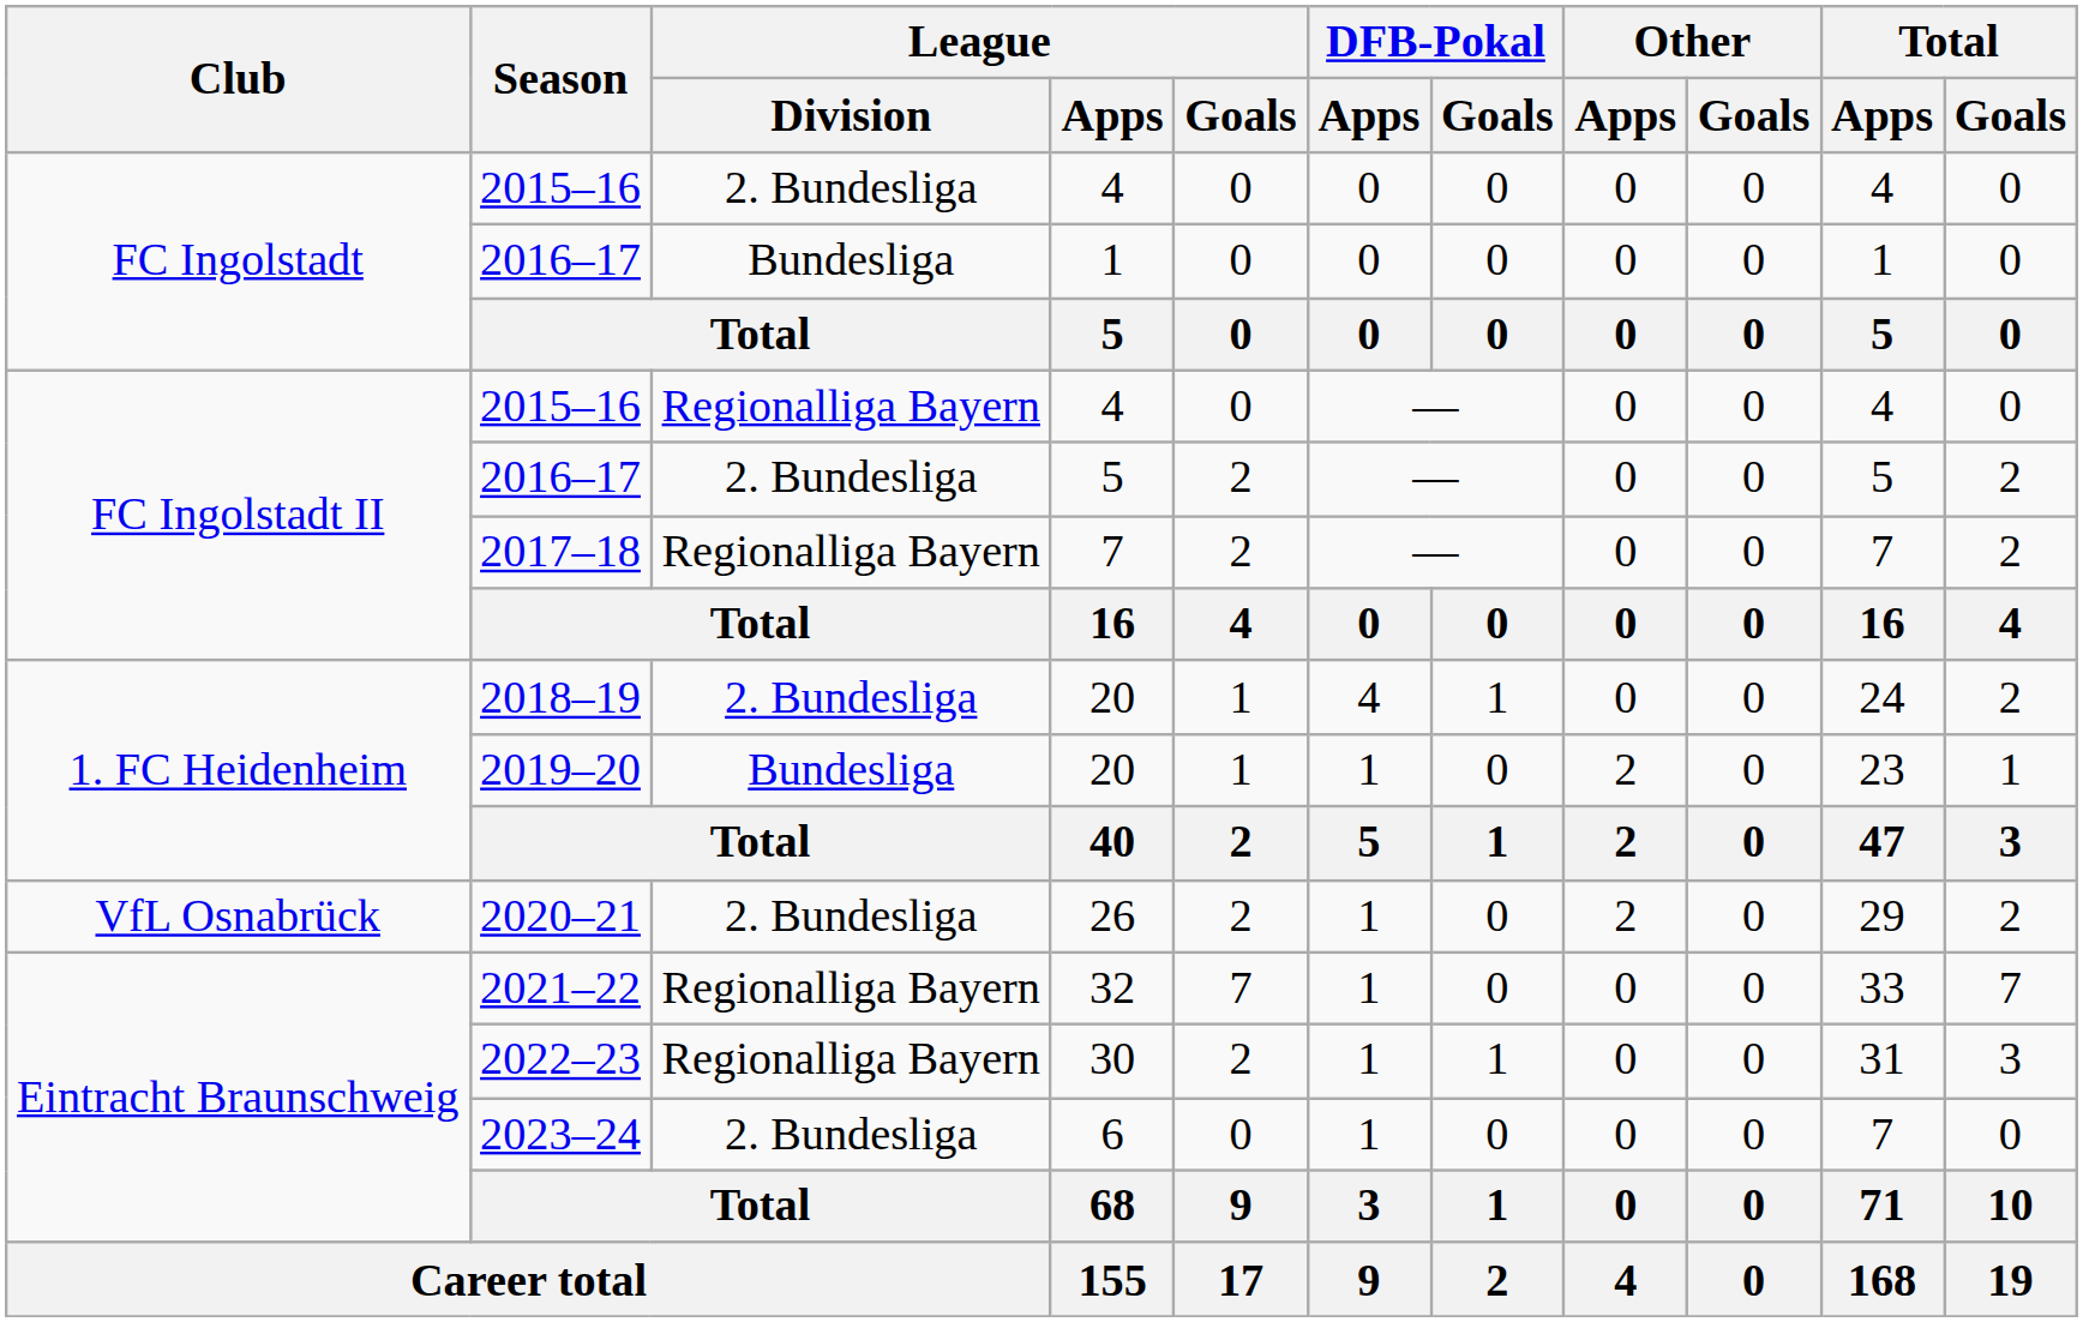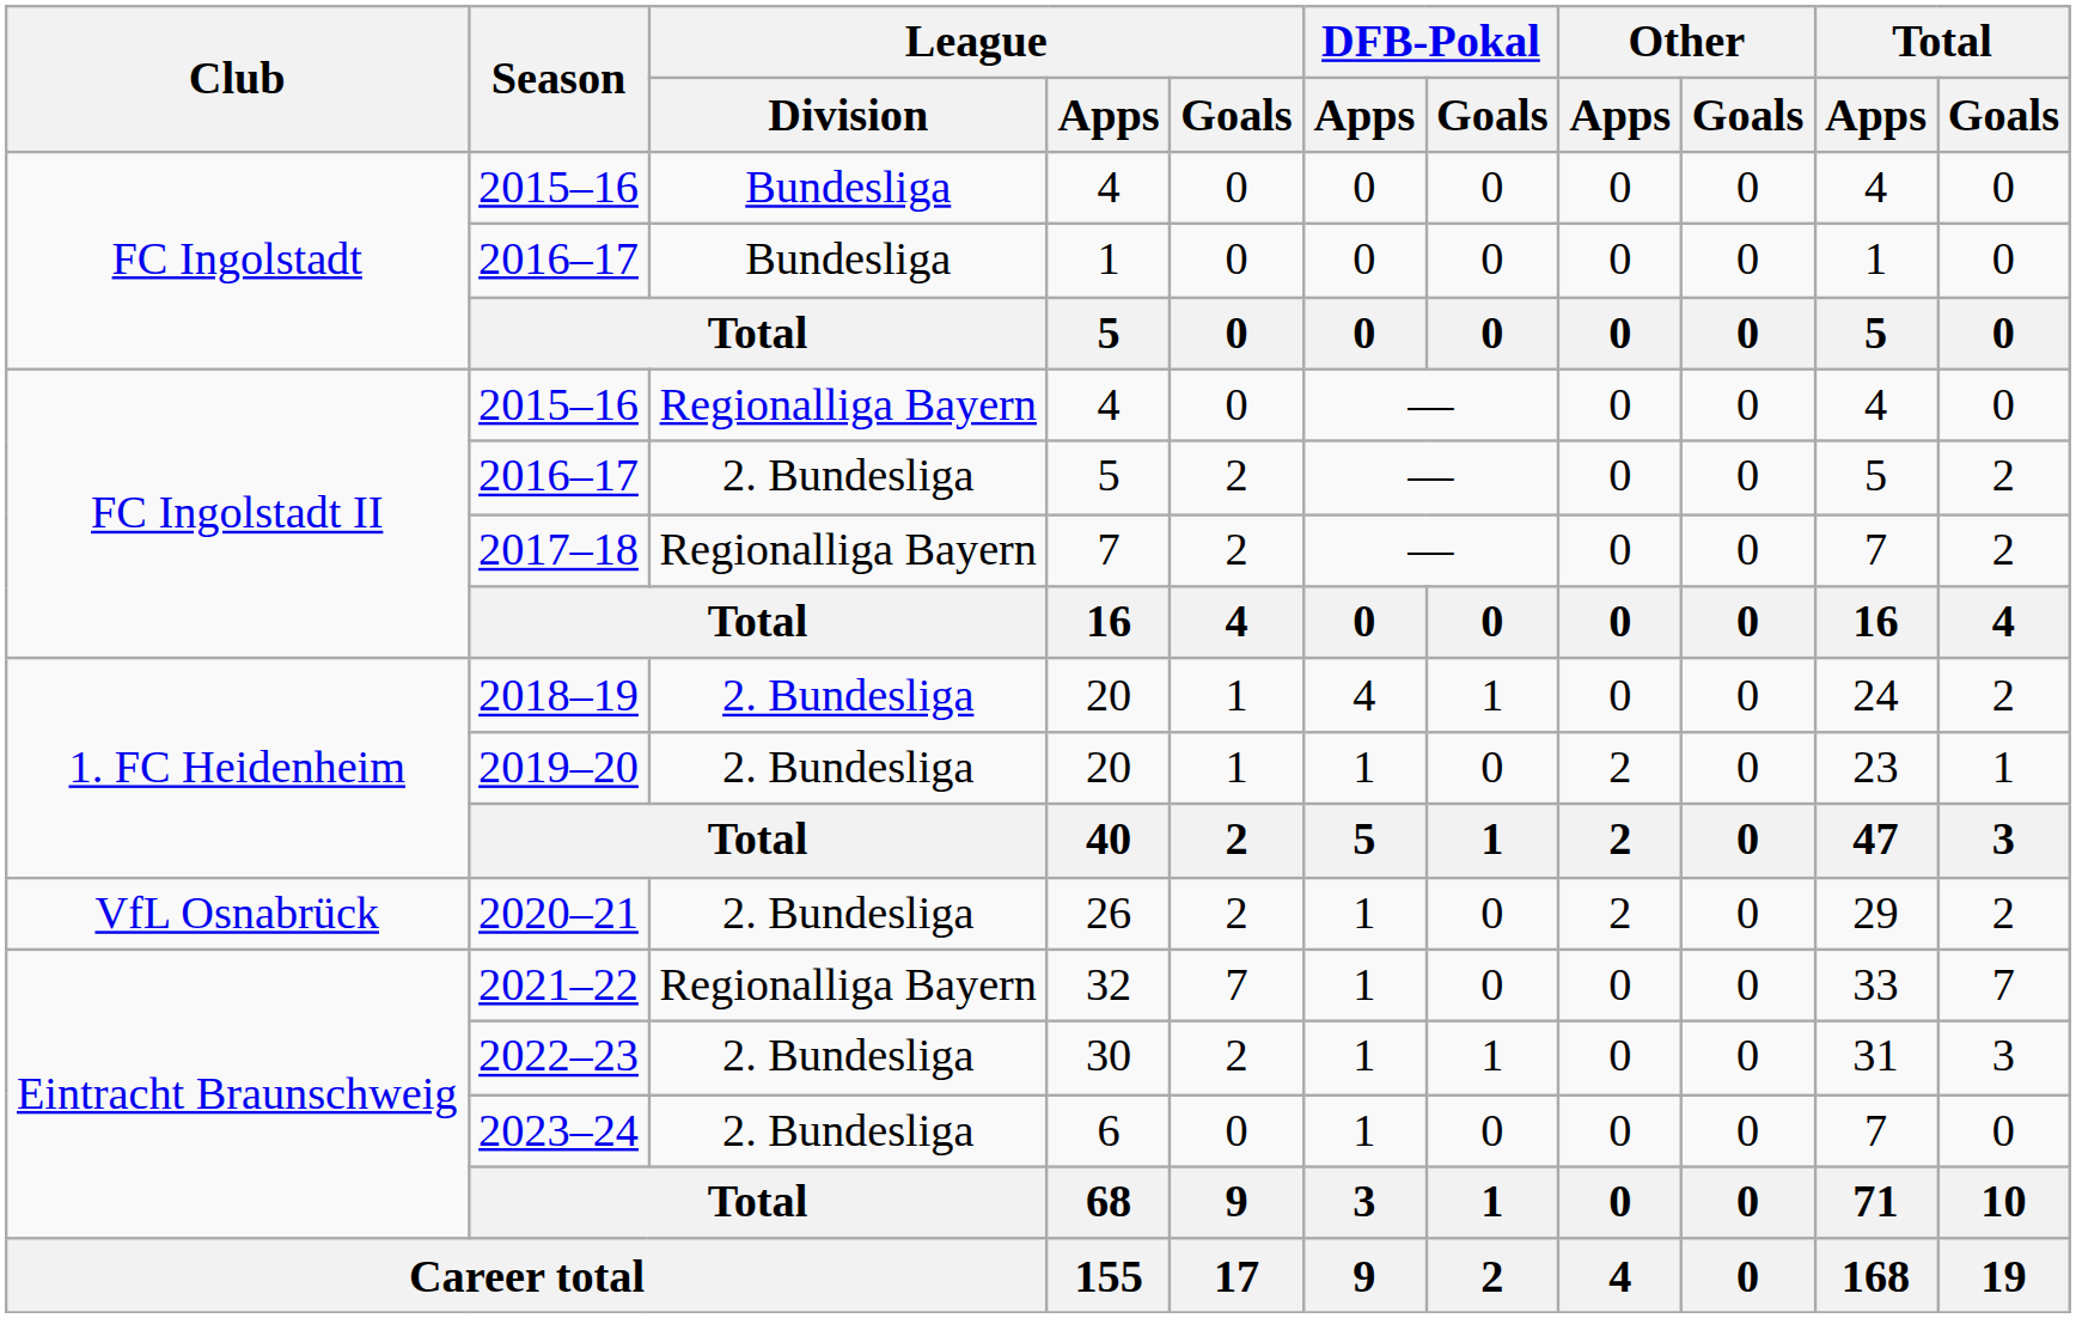FC Ingolstadt / 2015–16 | League / Division: 2. Bundesliga -> Bundesliga
2019–20 | League / Division: Bundesliga -> 2. Bundesliga
2022–23 | League / Division: Regionalliga Bayern -> 2. Bundesliga
